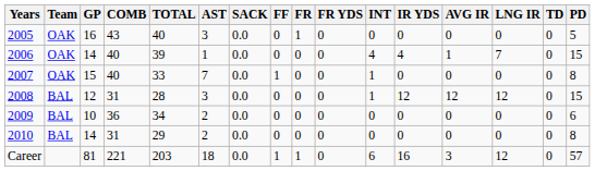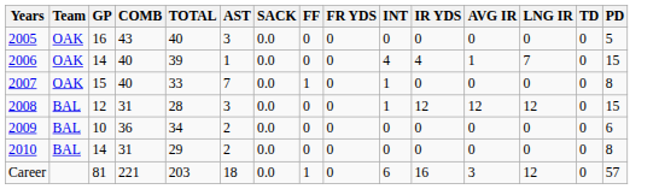- column: FR | 1 | 0 | 0 | 0 | 0 | 0 | 1
